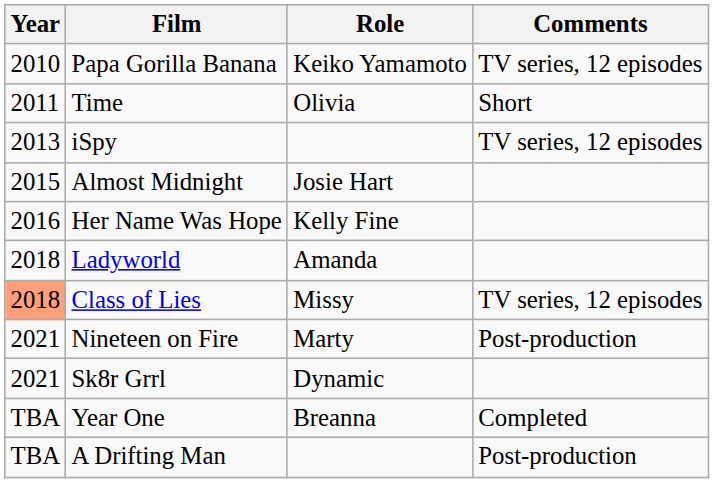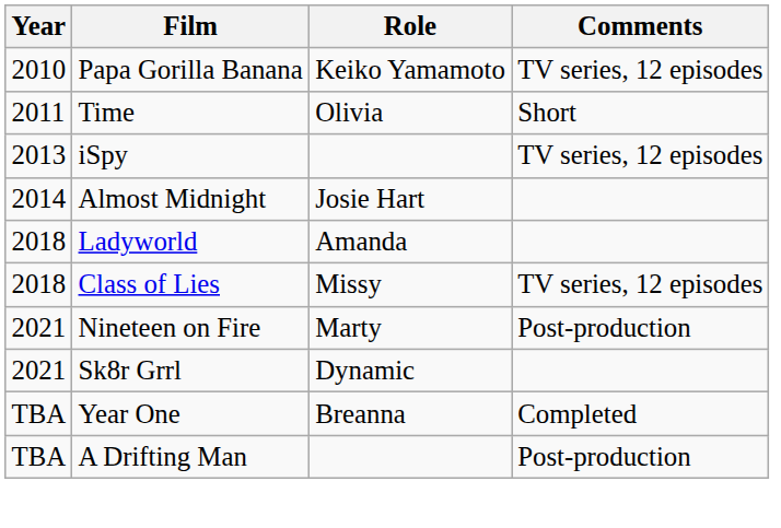Almost Midnight | Year: 2015 -> 2014
- row: 2016 | Her Name Was Hope | Kelly Fine
Class of Lies | Year: lightsalmon background -> no background
